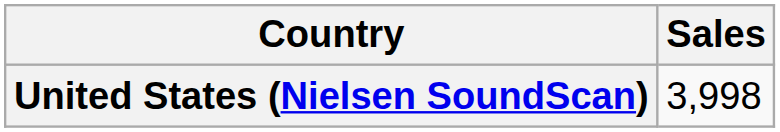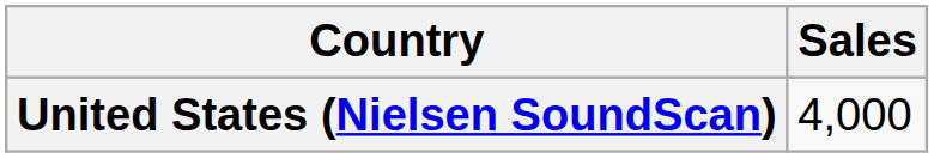United States (Nielsen SoundScan) | Sales: 3,998 -> 4,000
